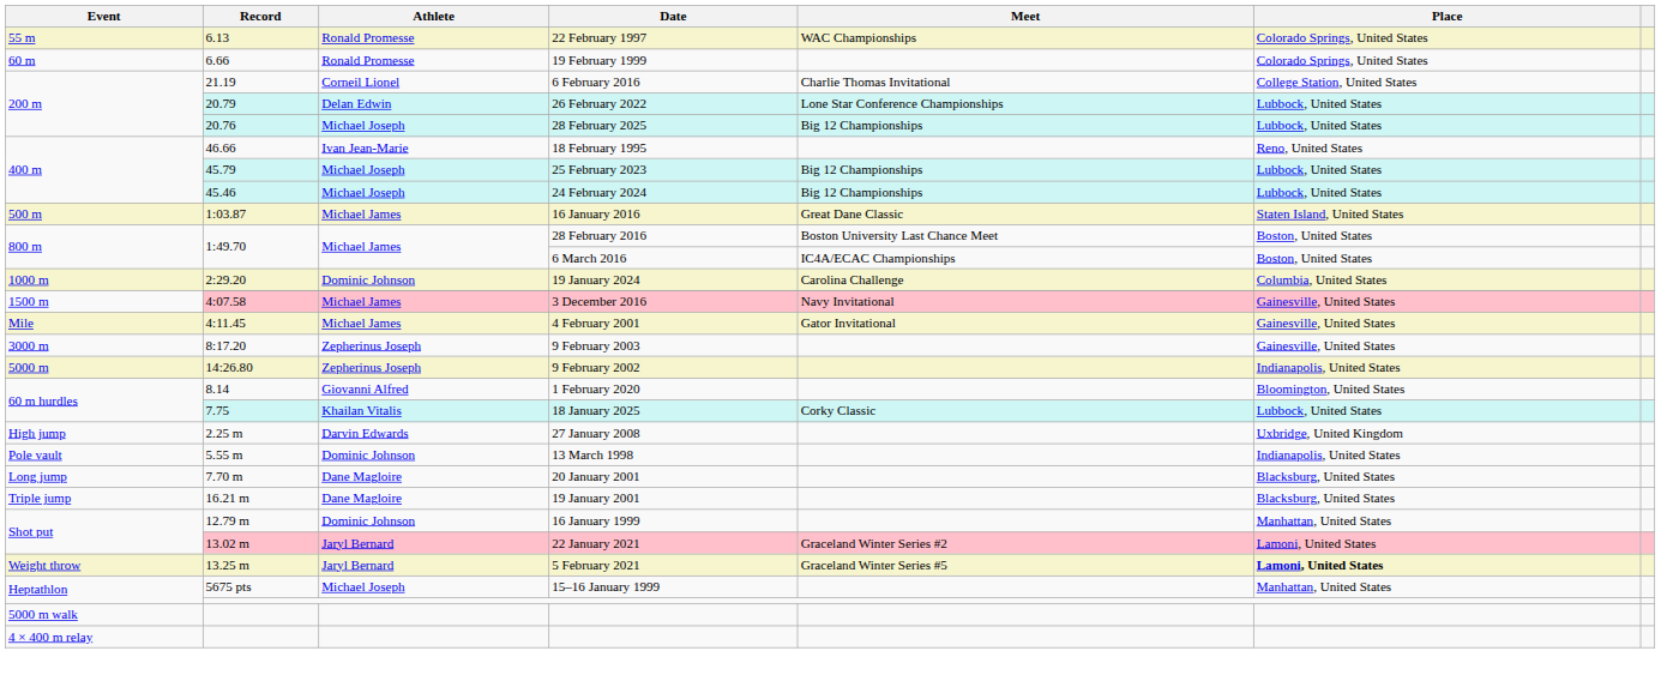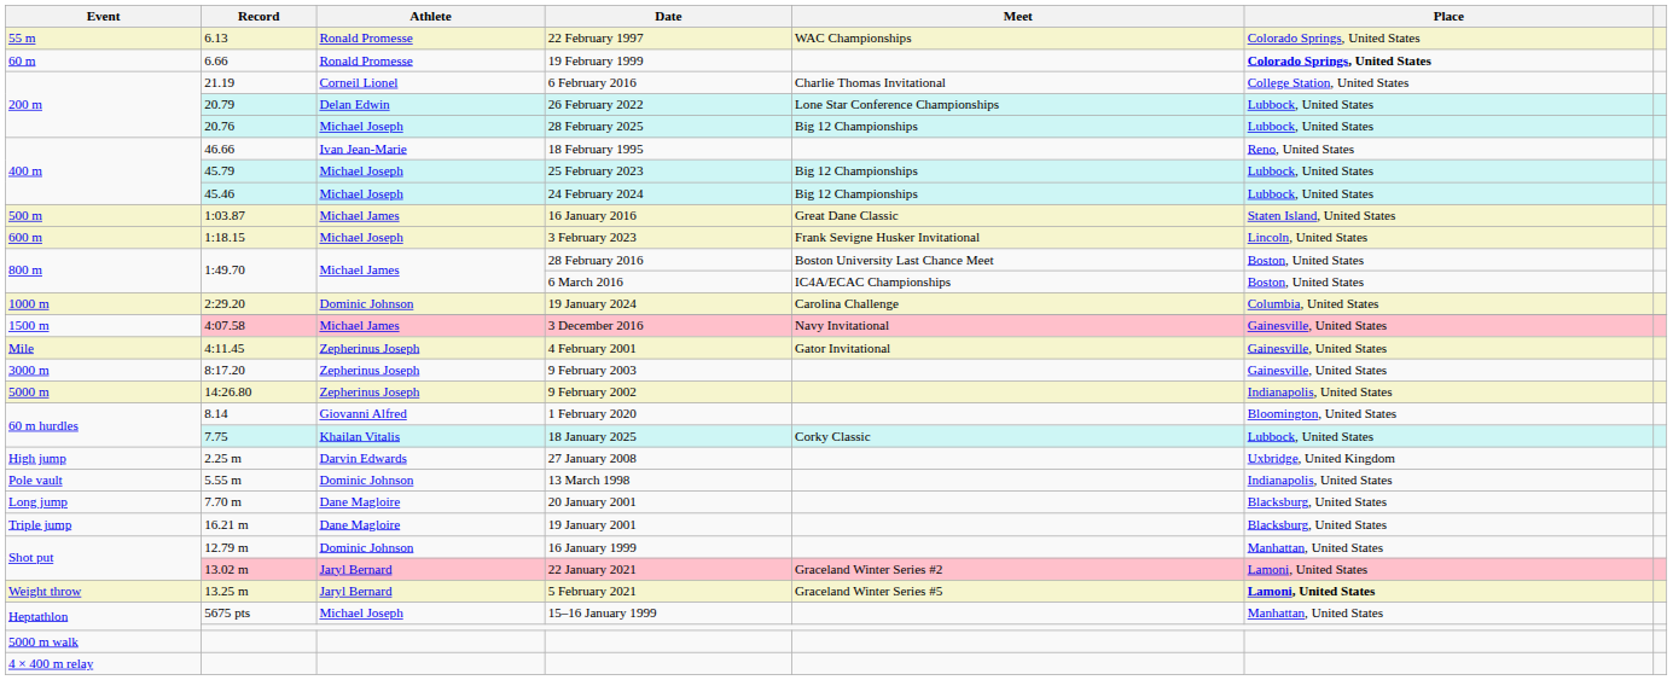19 February 1999 | Place: normal -> bold
+ row: 600 m | 1:18.15 | Michael Joseph | 3 February 2023 | Frank Sevigne Husker Invitational | Lincoln, United States
4 February 2001 | Athlete: Michael James -> Zepherinus Joseph
